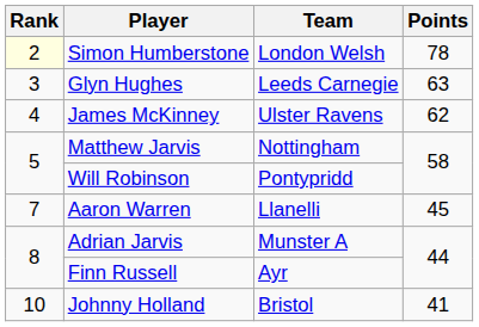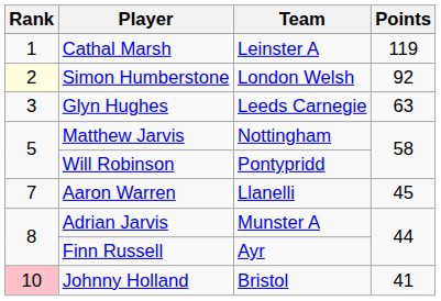+ row: 1 | Cathal Marsh | Leinster A | 119
Simon Humberstone | Points: 78 -> 92
- row: 4 | James McKinney | Ulster Ravens | 62
Johnny Holland | Rank: no background -> pink background
